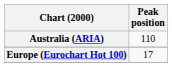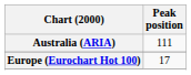Australia (ARIA) | Peak position: 110 -> 111
